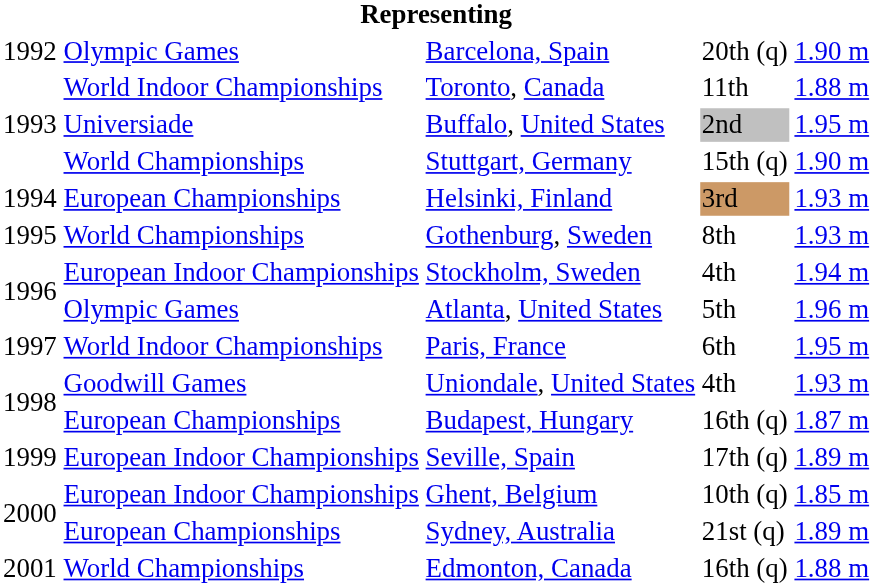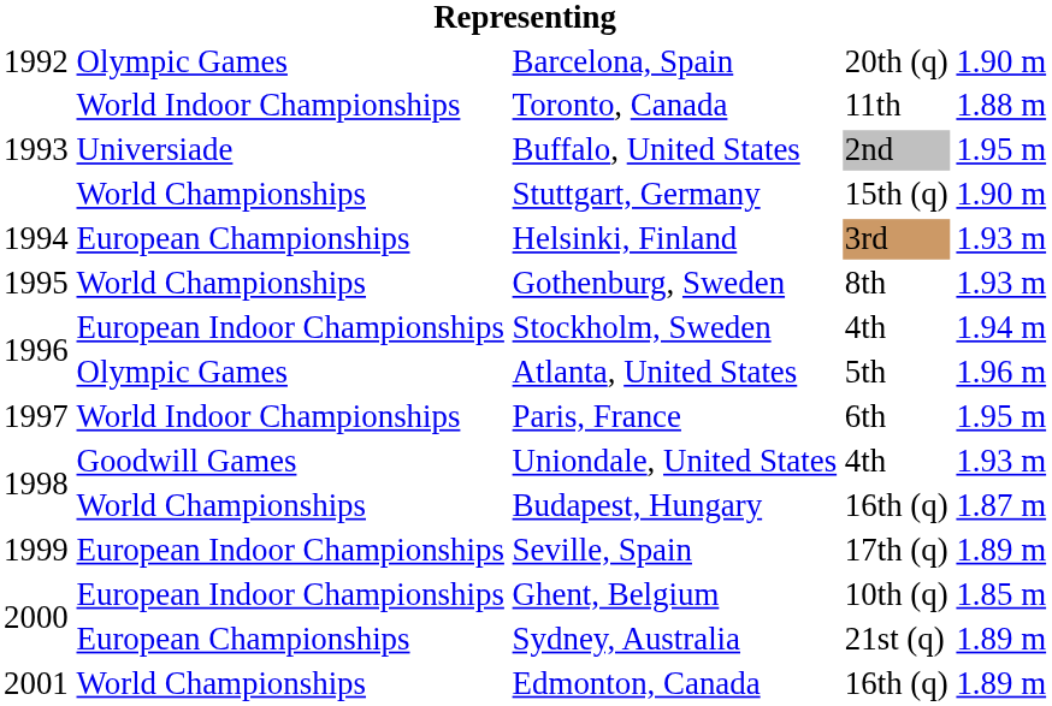Budapest, Hungary | column 2: European Championships -> World Championships
Edmonton, Canada | column 5: 1.88 m -> 1.89 m
